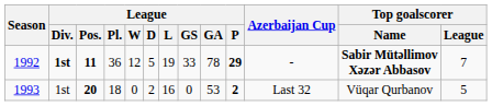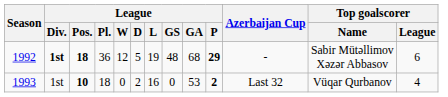1992 | League / Pos.: 11 -> 18
1992 | League / GS: 33 -> 48
1992 | League / GA: 78 -> 68
1992 | Top goalscorer / Name: bold -> normal
1992 | Top goalscorer / League: 7 -> 6
1993 | League / Pos.: 20 -> 10
1993 | Top goalscorer / League: 5 -> 4
